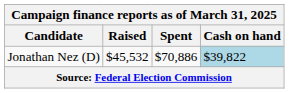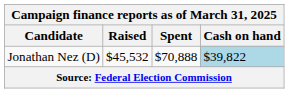Jonathan Nez (D) | Spent: $70,886 -> $70,888
